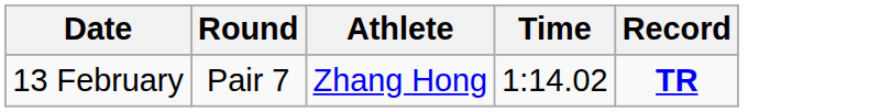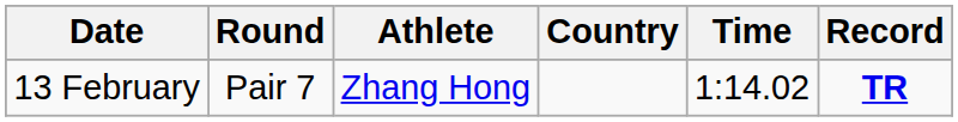+ column: Country
